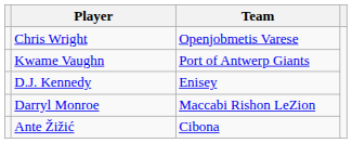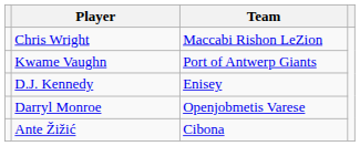Chris Wright | Team: Openjobmetis Varese -> Maccabi Rishon LeZion
Darryl Monroe | Team: Maccabi Rishon LeZion -> Openjobmetis Varese
